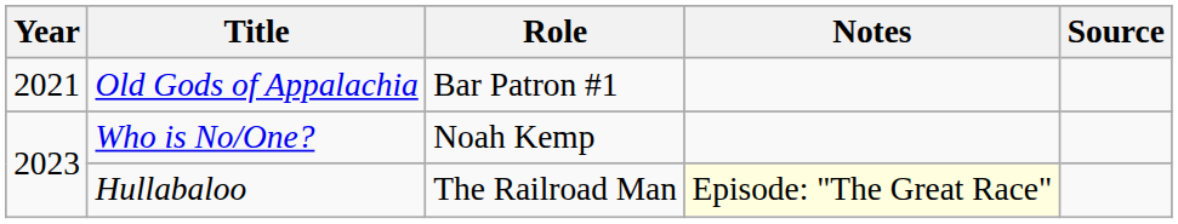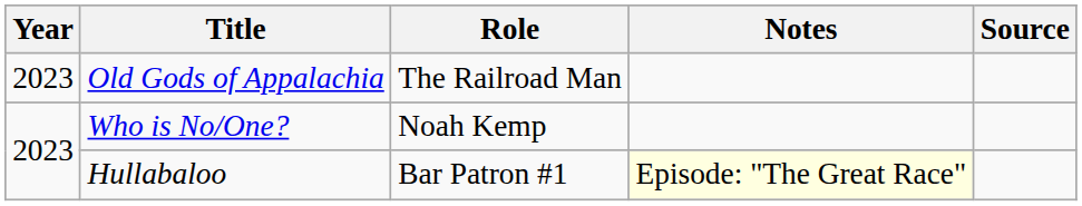Old Gods of Appalachia | Year: 2021 -> 2023
Old Gods of Appalachia | Role: Bar Patron #1 -> The Railroad Man
Hullabaloo | Role: The Railroad Man -> Bar Patron #1
